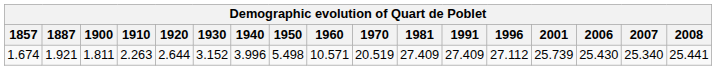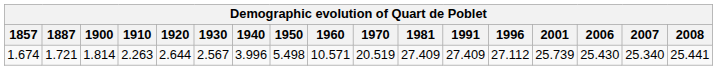1.674 | 1887: 1.921 -> 1.721
1.674 | 1900: 1.811 -> 1.814
1.674 | 1930: 3.152 -> 2.567
